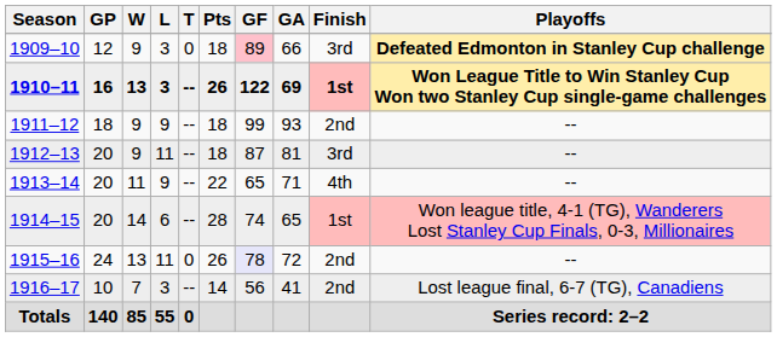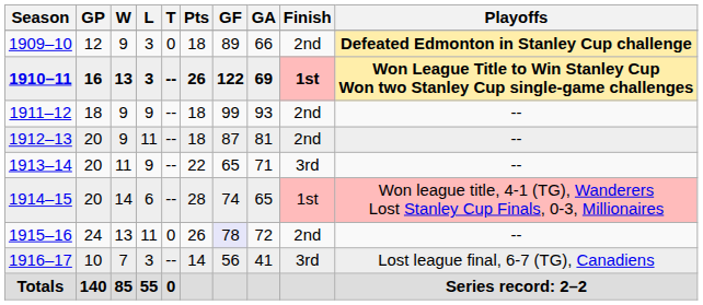1909–10 | GF: pink background -> no background
1909–10 | Finish: 3rd -> 2nd
1912–13 | Finish: 3rd -> 2nd
1913–14 | Finish: 4th -> 3rd
1916–17 | Finish: 2nd -> 3rd
